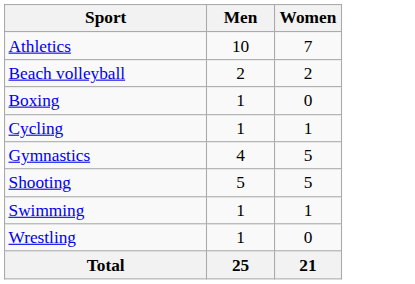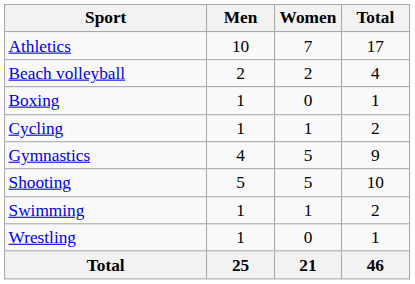+ column: Total | 17 | 4 | 1 | 2 | 9 | 10 | 2 | 1 | 46
